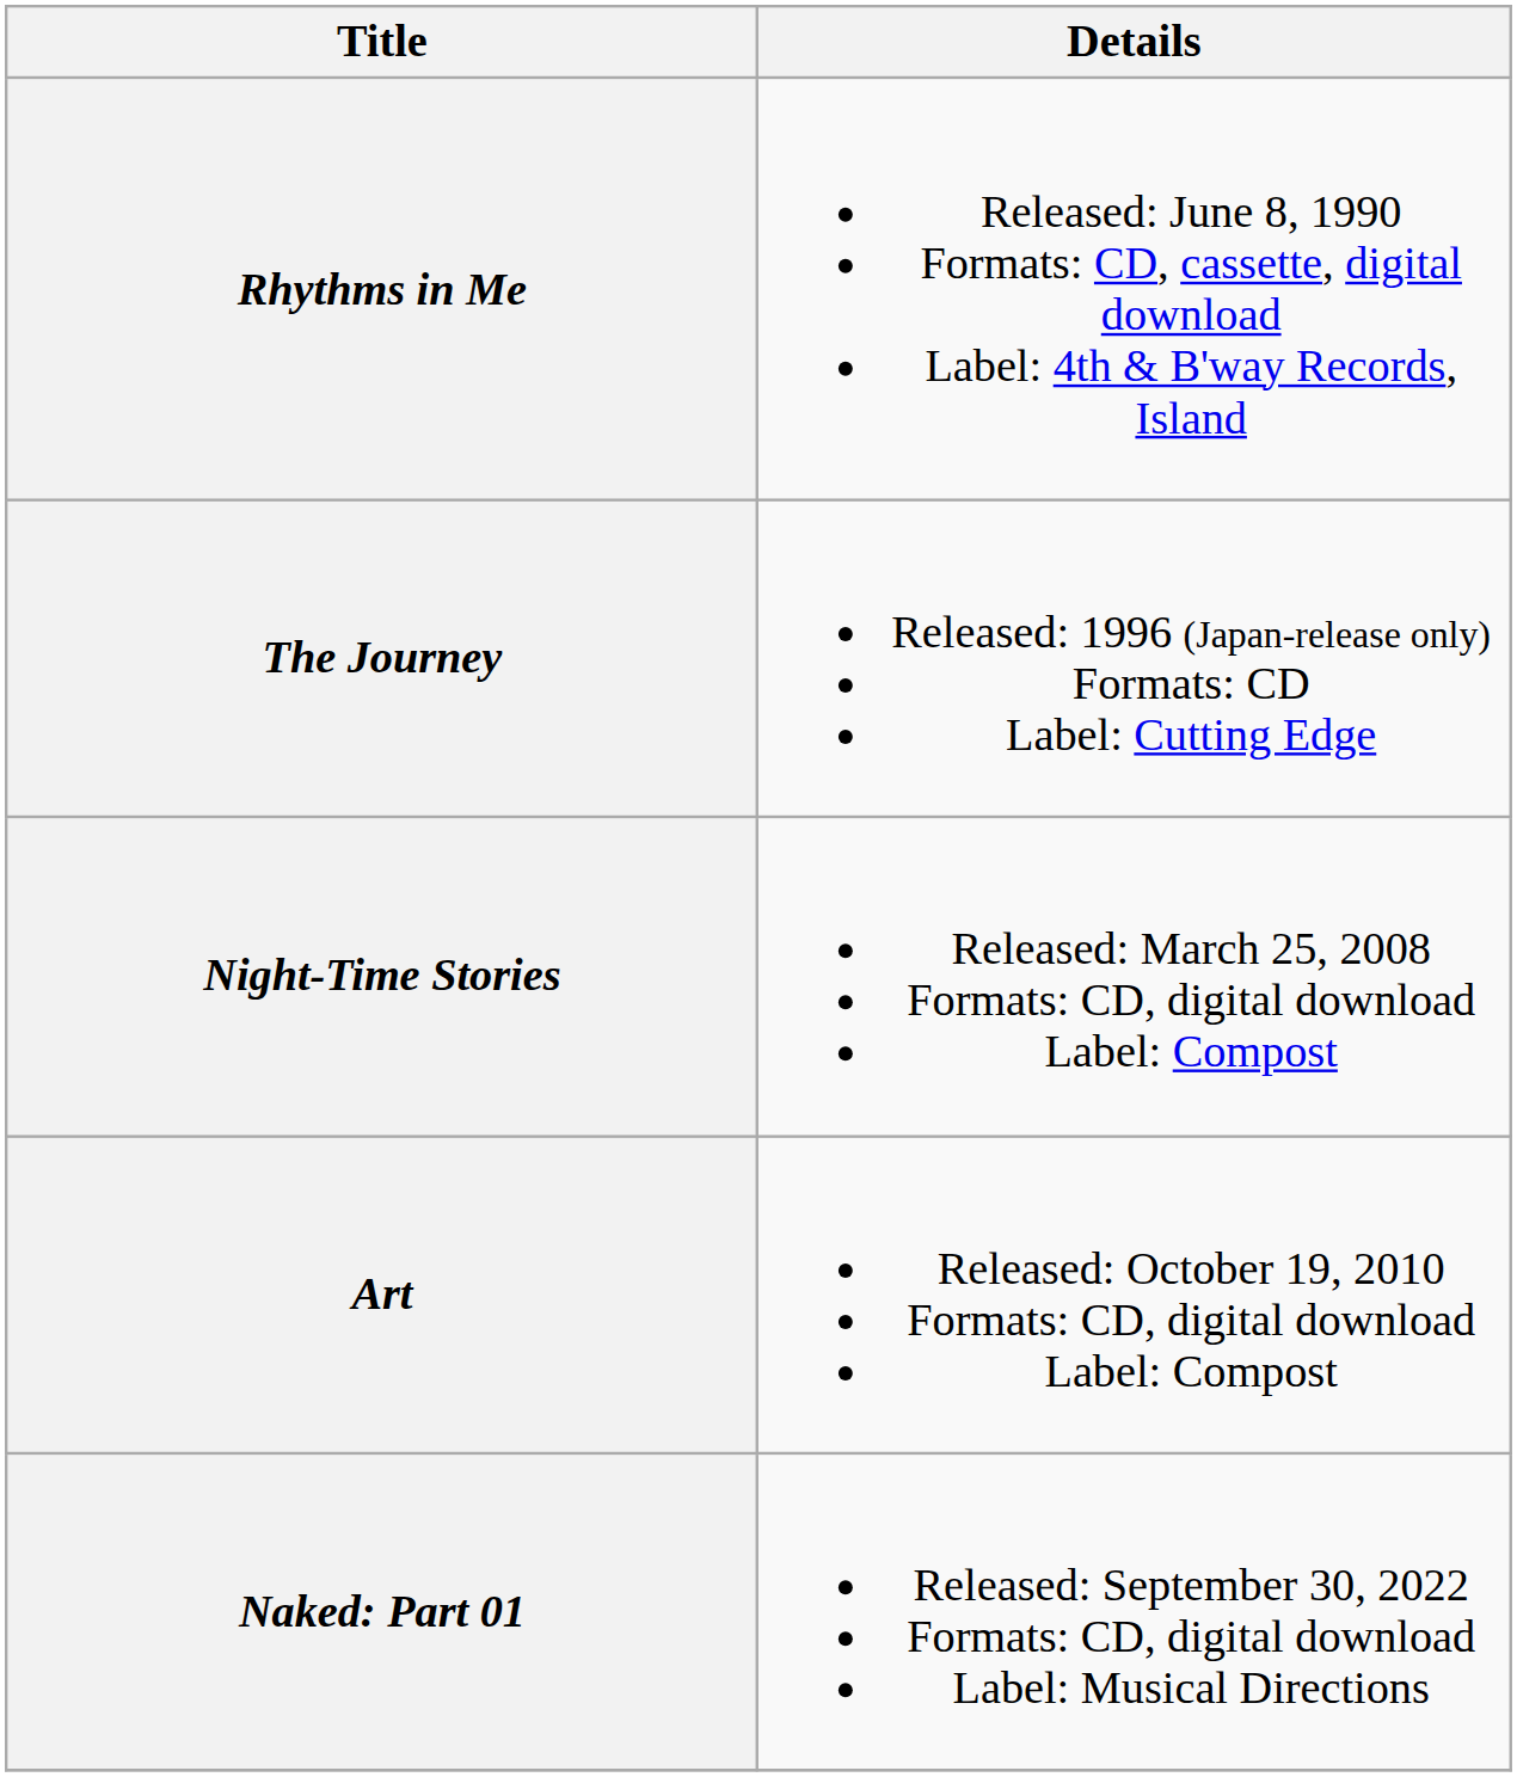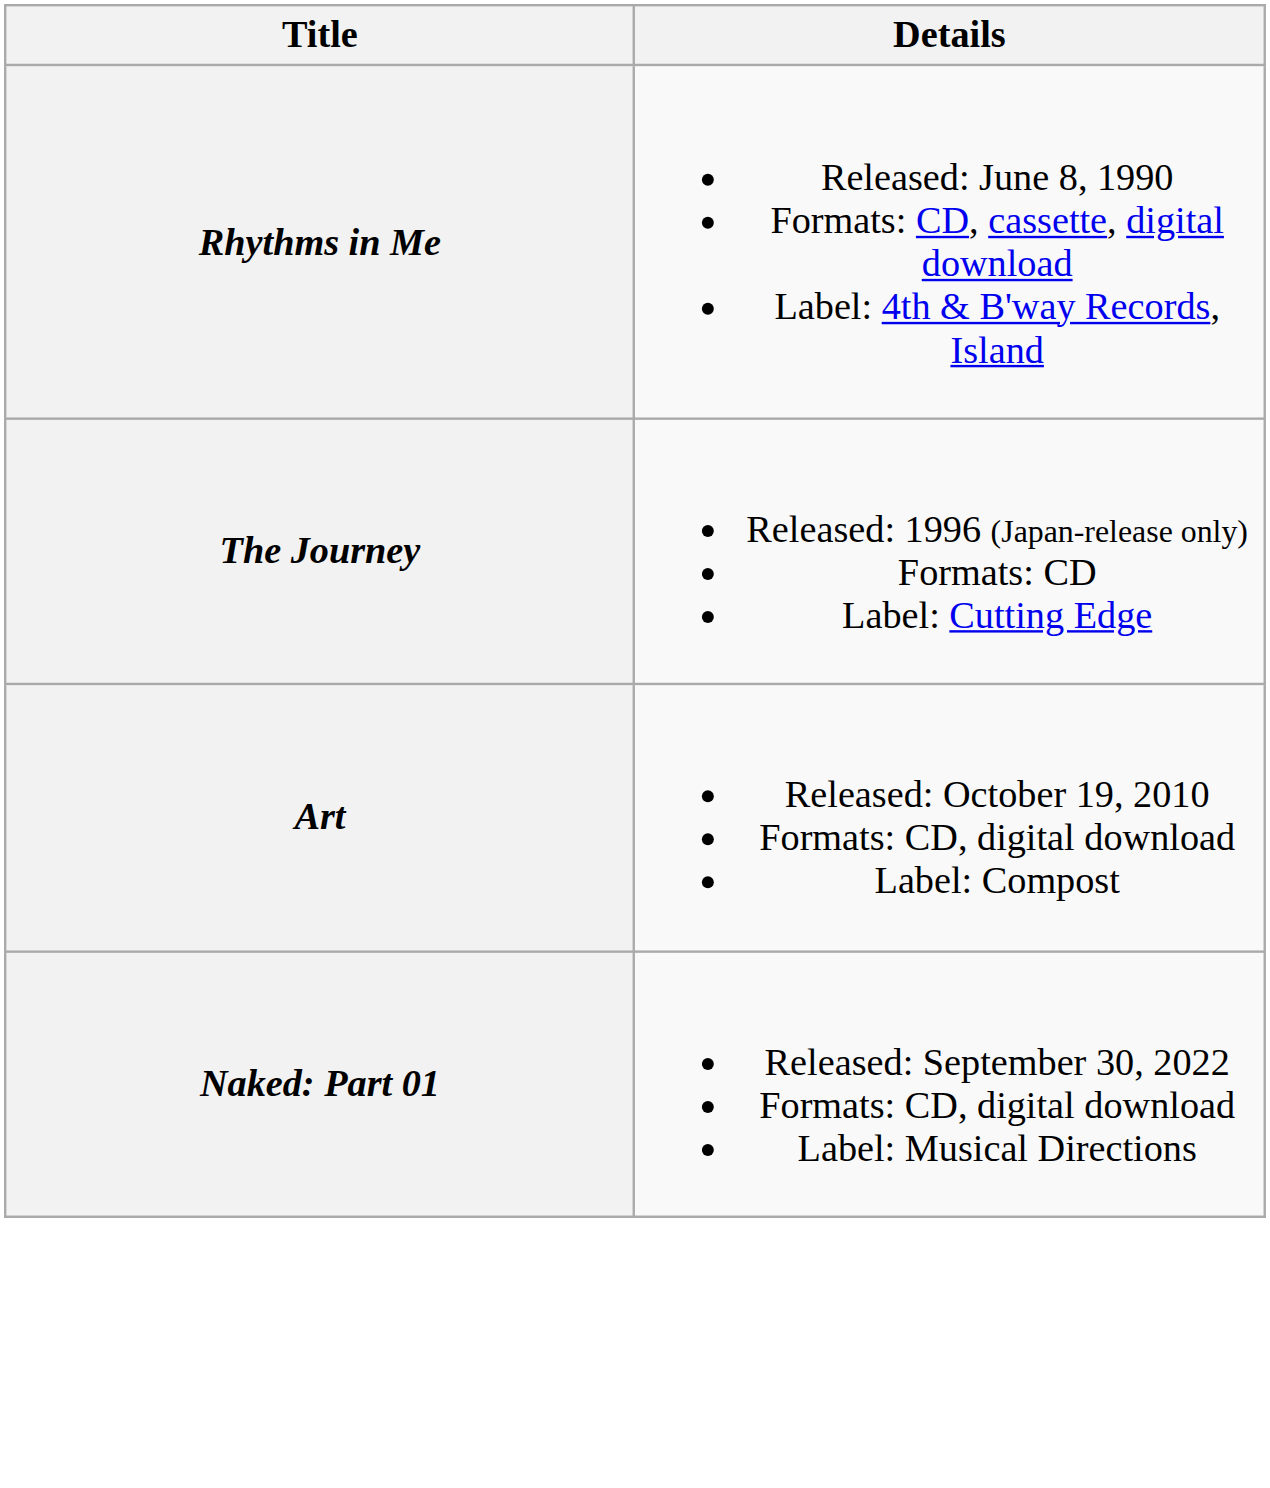- row: Night-Time Stories | Released: March 25, 2008 Formats: CD, digital download Label: Compost
